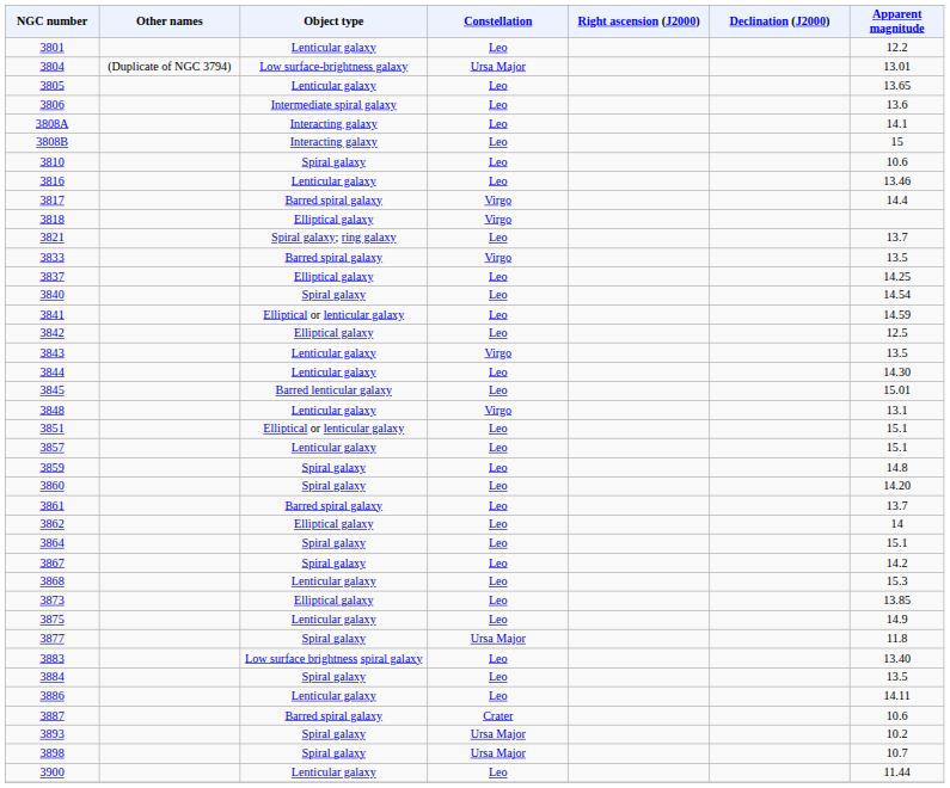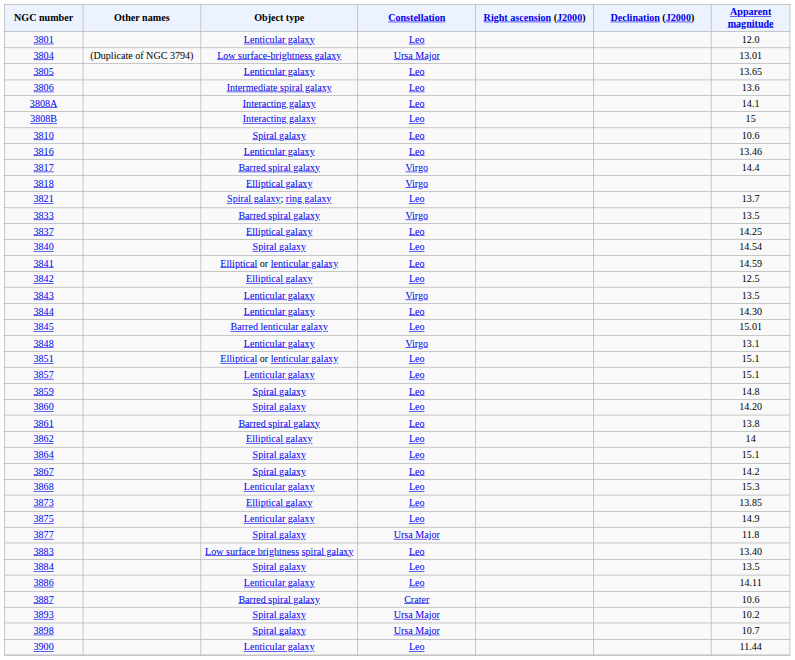3801 | Apparent magnitude: 12.2 -> 12.0
3861 | Apparent magnitude: 13.7 -> 13.8
